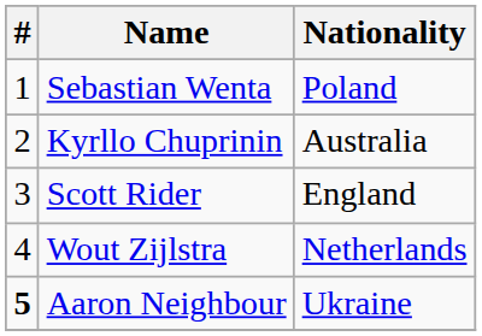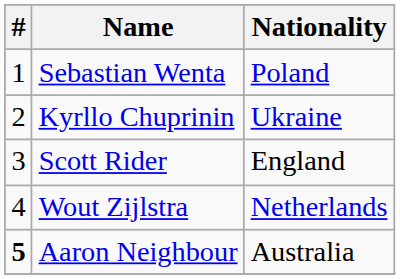Kyrllo Chuprinin | Nationality: Australia -> Ukraine
Aaron Neighbour | Nationality: Ukraine -> Australia
